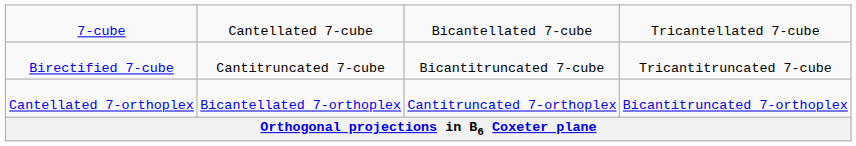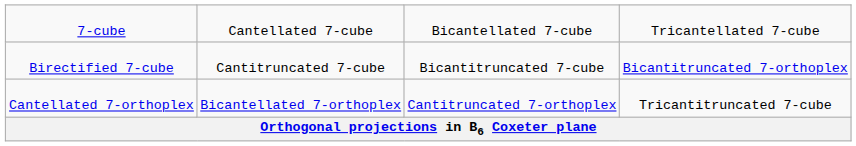Birectified 7-cube | column 4: Tricantitruncated 7-cube -> Bicantitruncated 7-orthoplex
Cantellated 7-orthoplex | column 4: Bicantitruncated 7-orthoplex -> Tricantitruncated 7-cube
